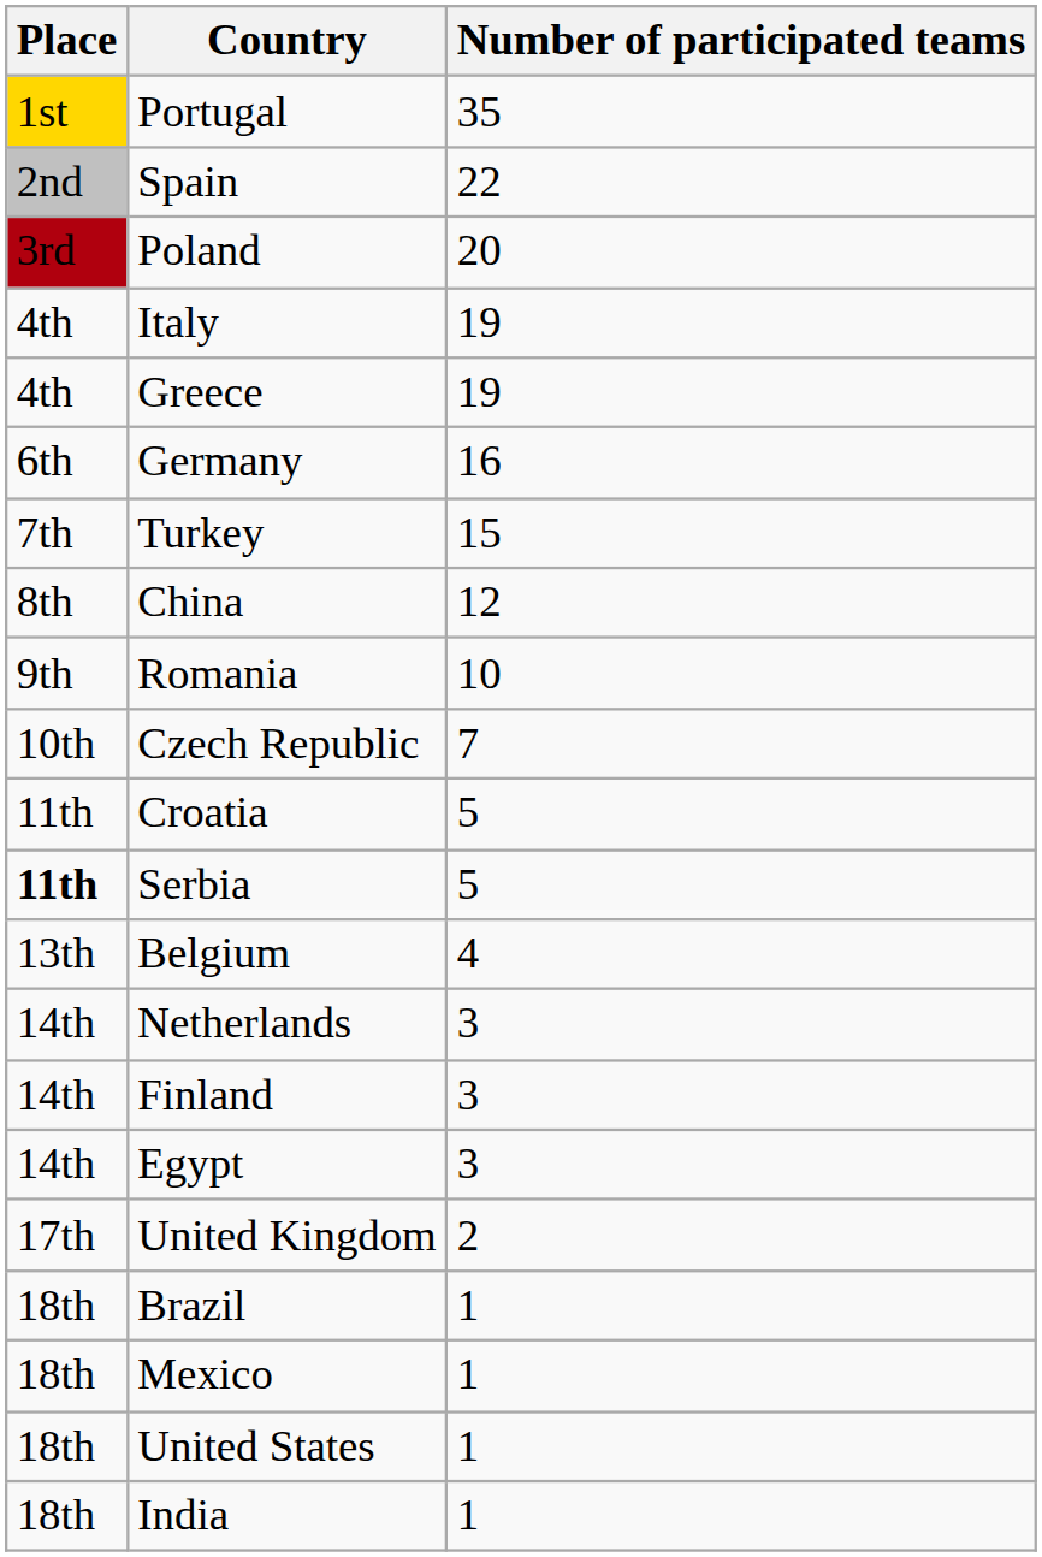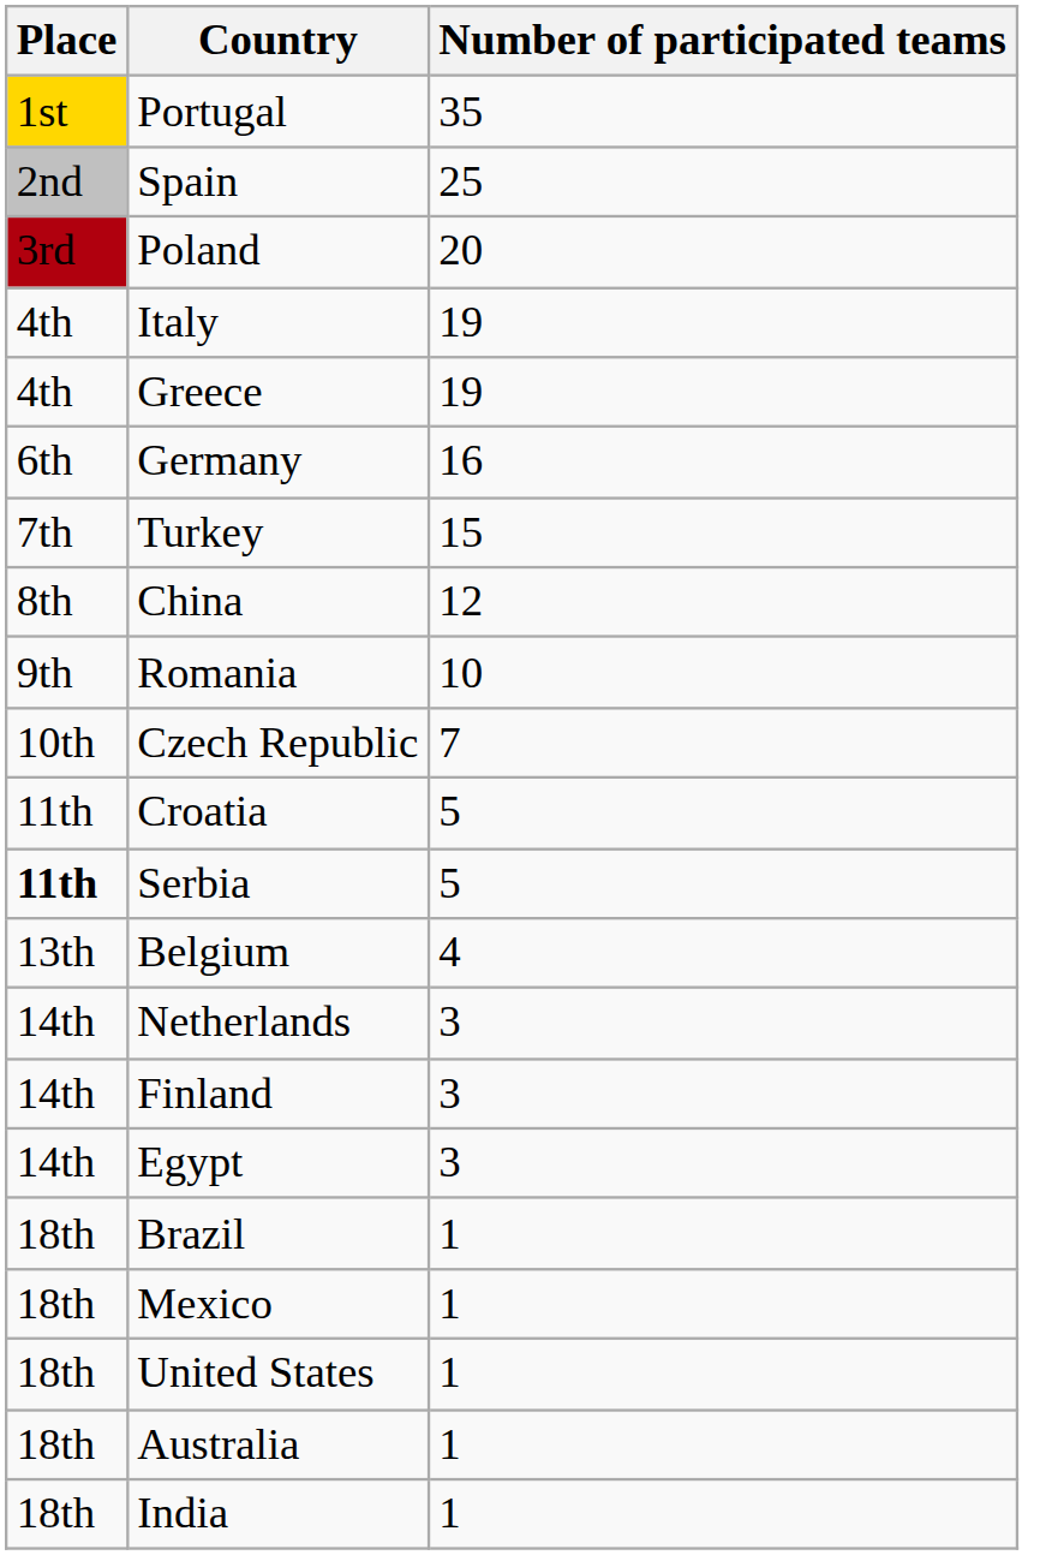Spain | Number of participated teams: 22 -> 25
- row: 17th | United Kingdom | 2
+ row: 18th | Australia | 1
